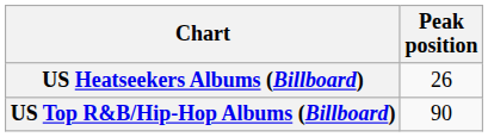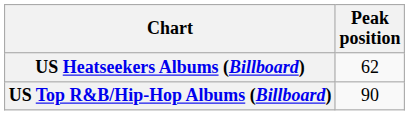US Heatseekers Albums (Billboard) | Peak position: 26 -> 62
